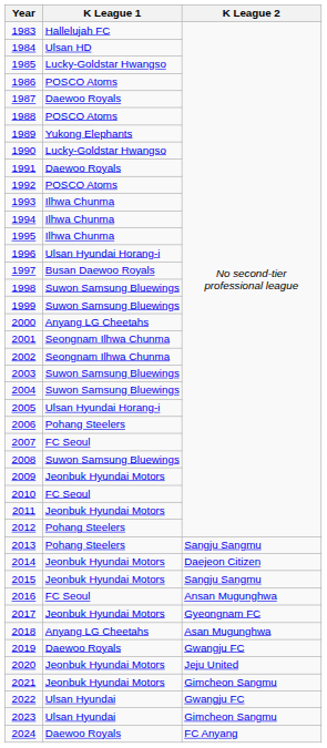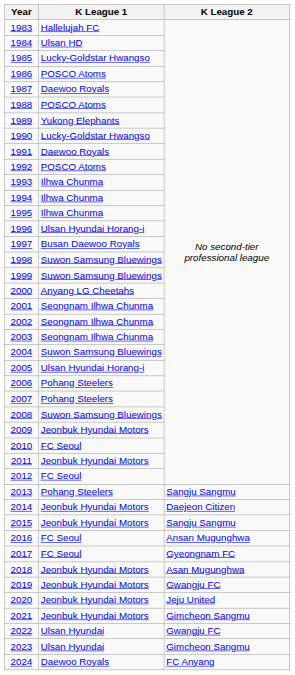2003 | K League 1: Suwon Samsung Bluewings -> Seongnam Ilhwa Chunma
2007 | K League 1: FC Seoul -> Pohang Steelers
2012 | K League 1: Pohang Steelers -> FC Seoul
2017 | K League 1: Jeonbuk Hyundai Motors -> FC Seoul
2018 | K League 1: Anyang LG Cheetahs -> Jeonbuk Hyundai Motors
2019 | K League 1: Daewoo Royals -> Jeonbuk Hyundai Motors
